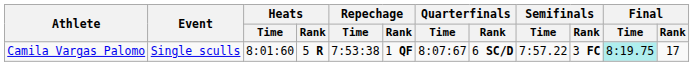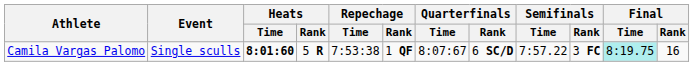Camila Vargas Palomo | Heats / Time: normal -> bold
Camila Vargas Palomo | Final / Rank: 17 -> 16
